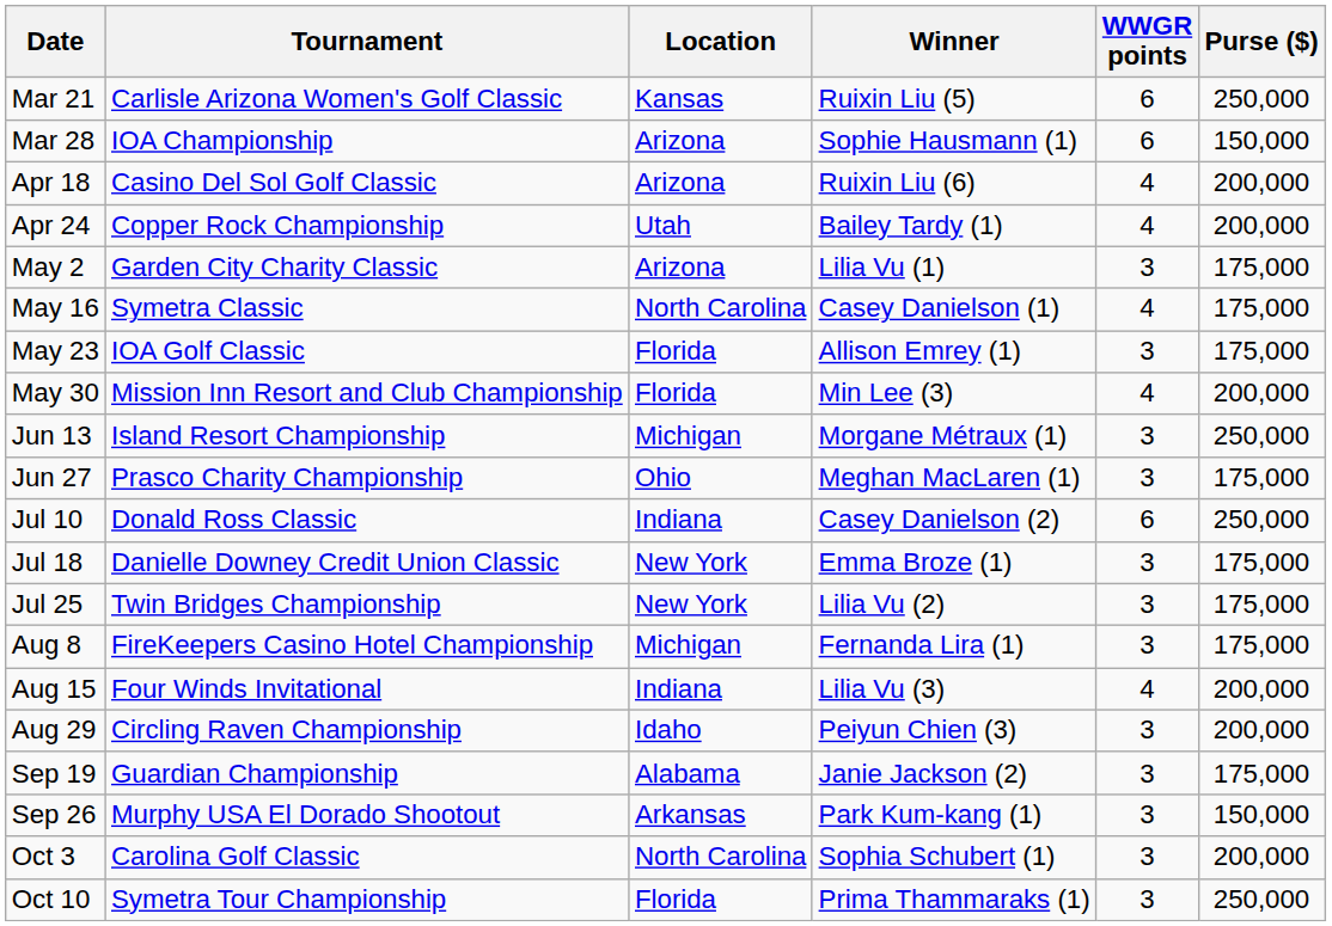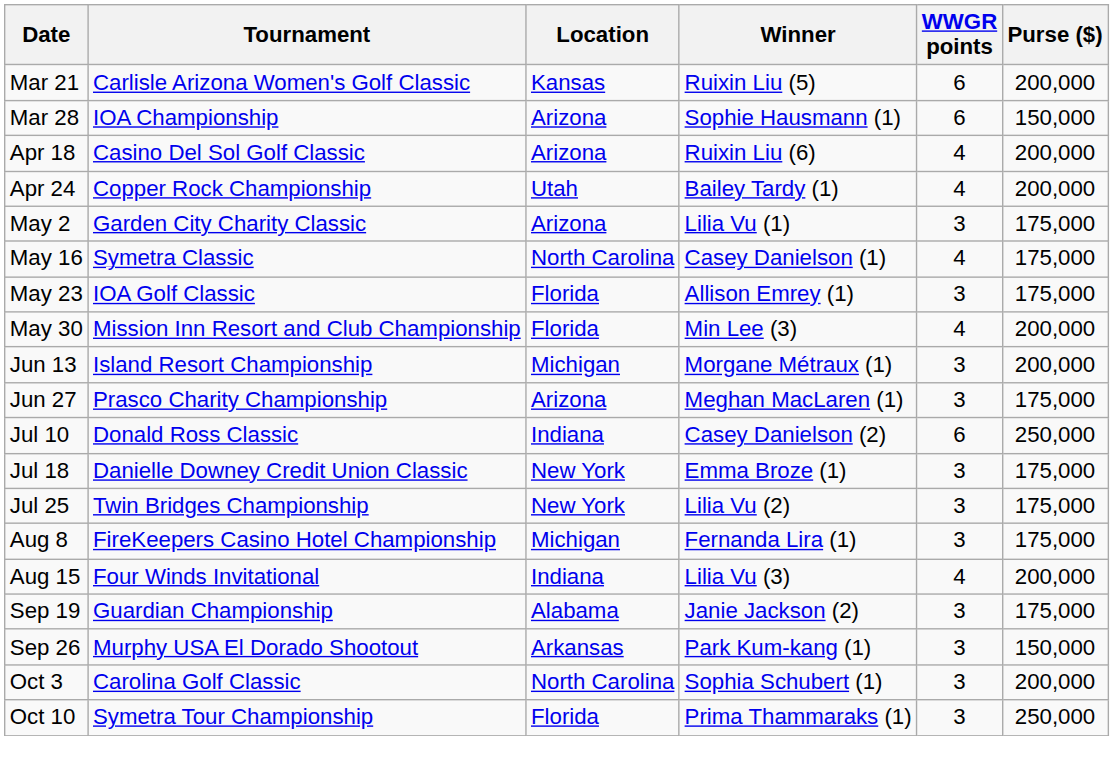Mar 21 | Purse ($): 250,000 -> 200,000
Jun 13 | Purse ($): 250,000 -> 200,000
Jun 27 | Location: Ohio -> Arizona
- row: Aug 29 | Circling Raven Championship | Idaho | Peiyun Chien (3) | 3 | 200,000
